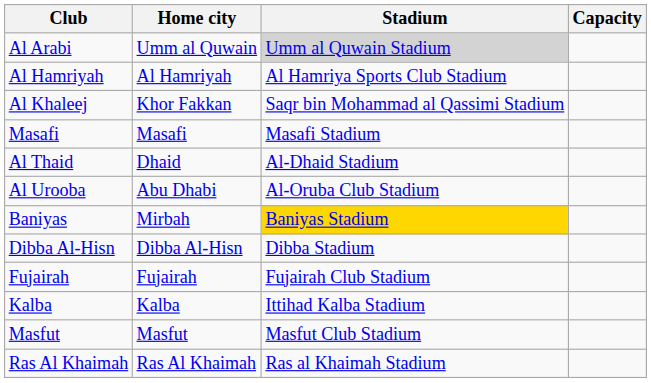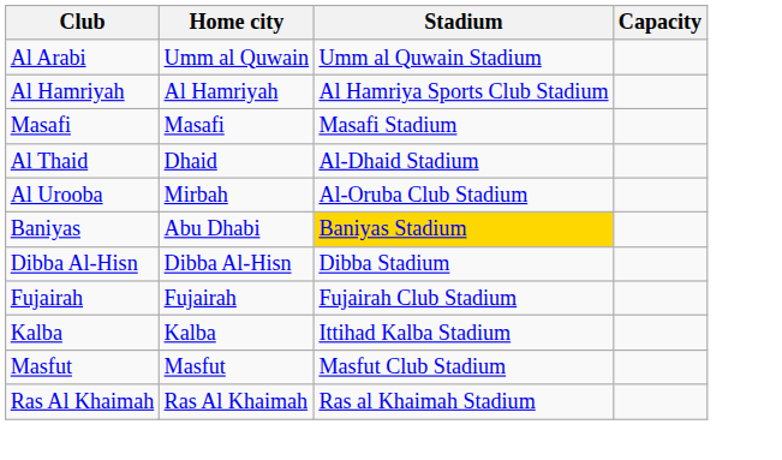Al Arabi | Stadium: lightgrey background -> no background
- row: Al Khaleej | Khor Fakkan | Saqr bin Mohammad al Qassimi Stadium
Al Urooba | Home city: Abu Dhabi -> Mirbah
Baniyas | Home city: Mirbah -> Abu Dhabi
